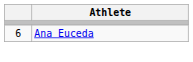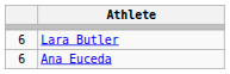+ row: 6 | Lara Butler
